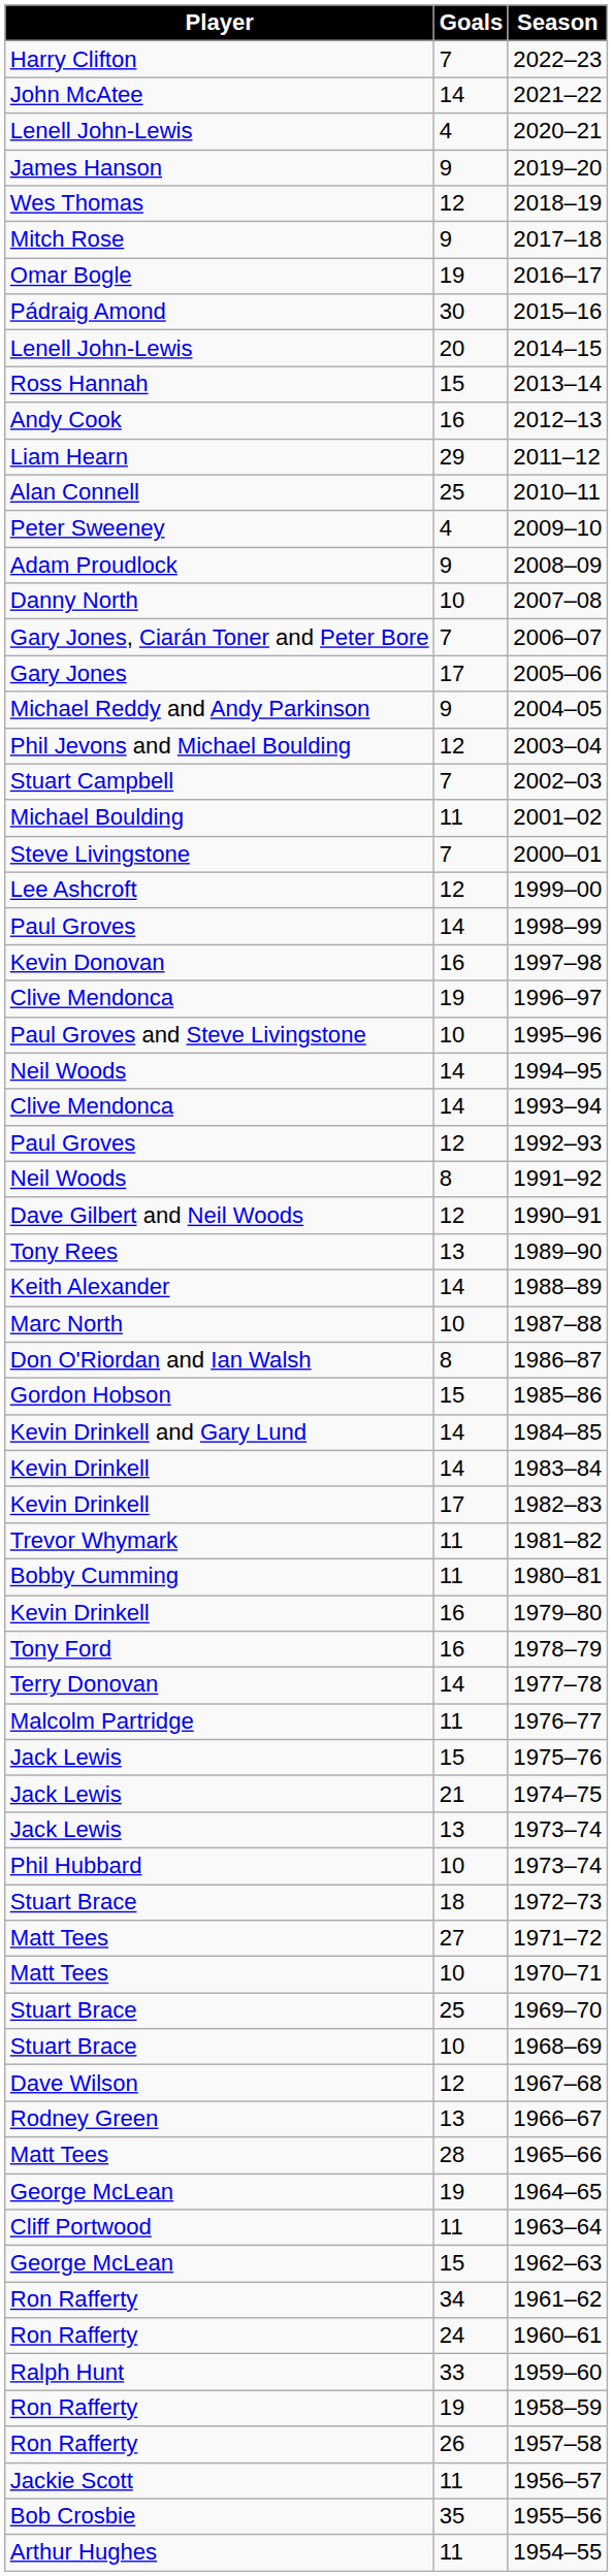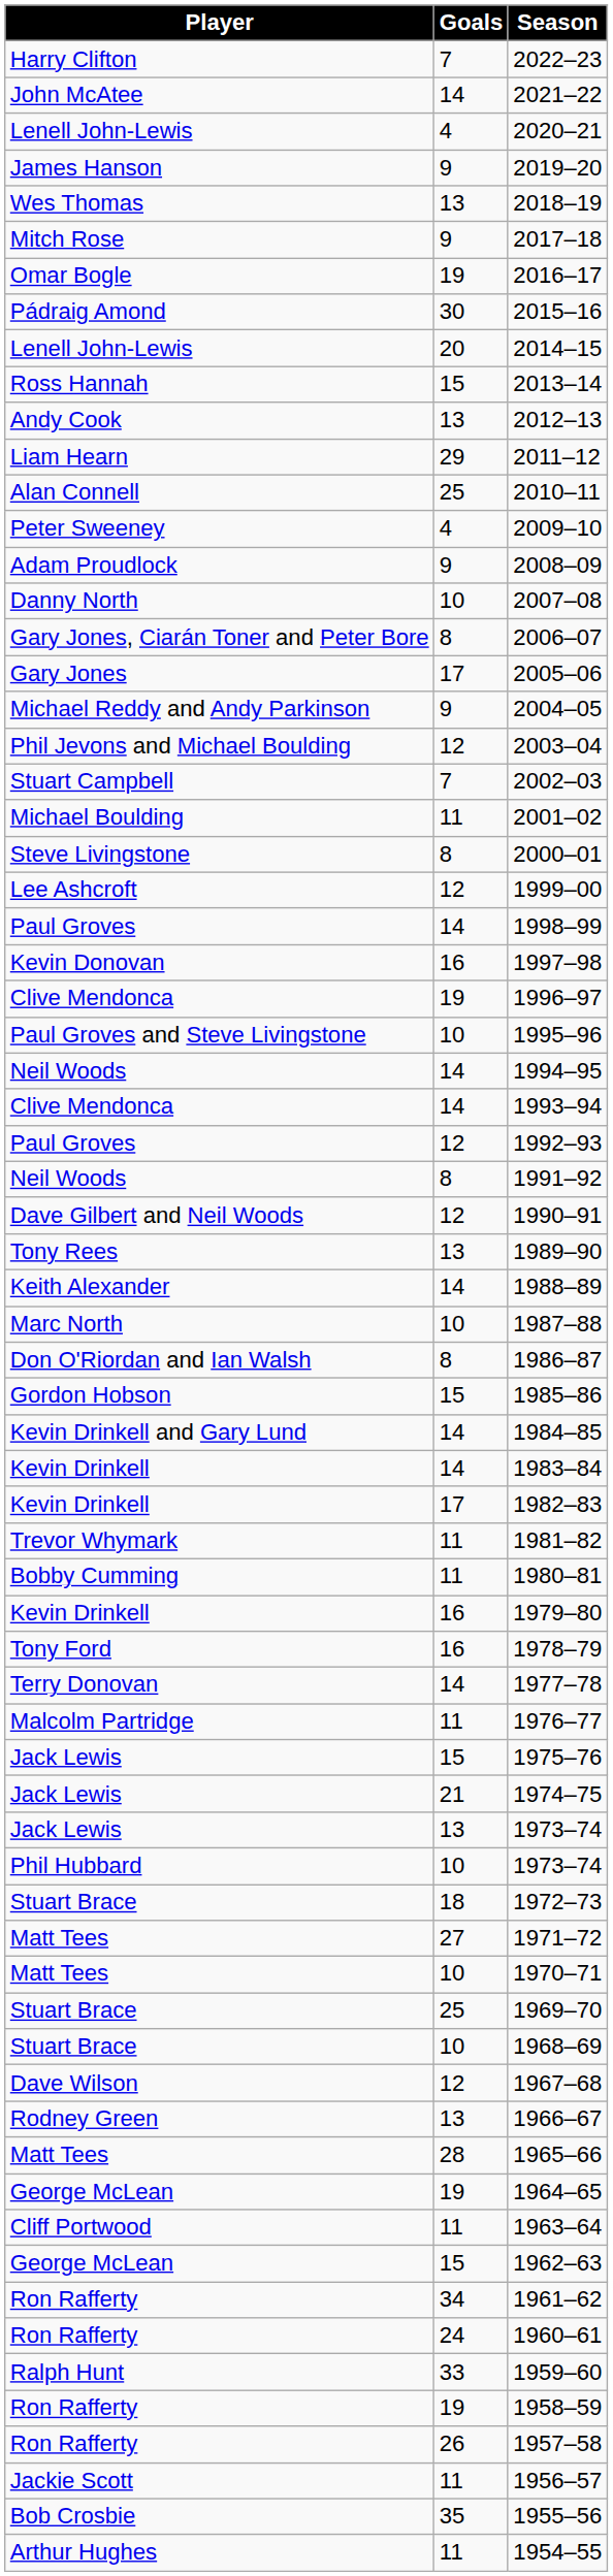2018–19 | Goals: 12 -> 13
2012–13 | Goals: 16 -> 13
2006–07 | Goals: 7 -> 8
2000–01 | Goals: 7 -> 8
